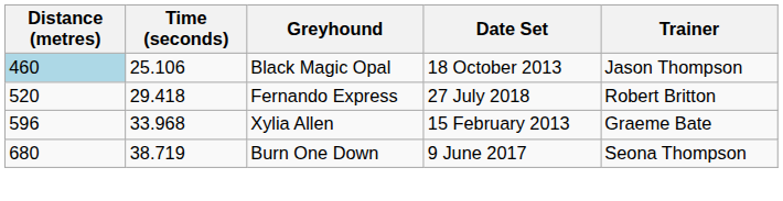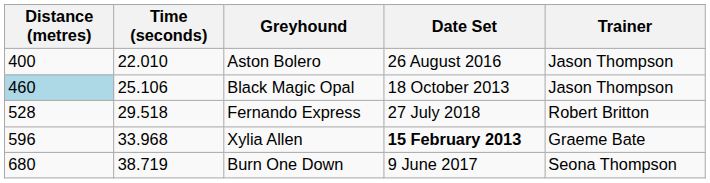+ row: 400 | 22.010 | Aston Bolero | 26 August 2016 | Jason Thompson
Fernando Express | Distance (metres): 520 -> 528
Fernando Express | Time (seconds): 29.418 -> 29.518
Xylia Allen | Date Set: normal -> bold
